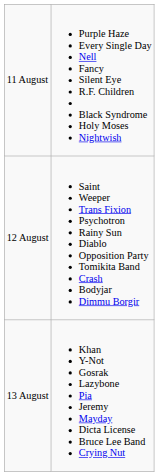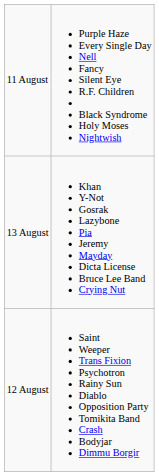rows swapped: 12 August <-> 13 August
